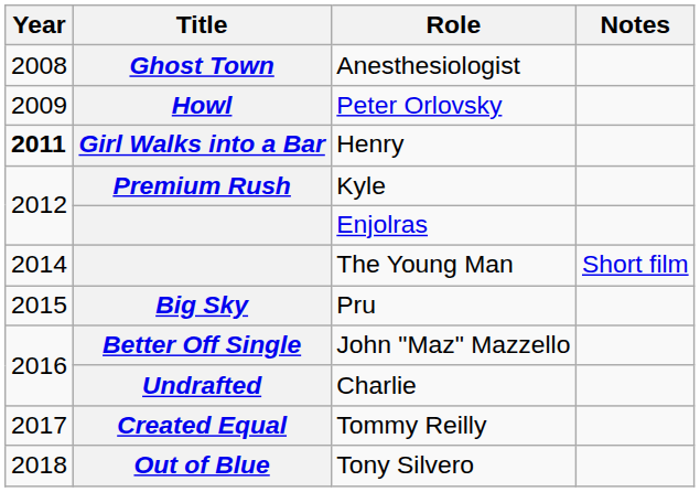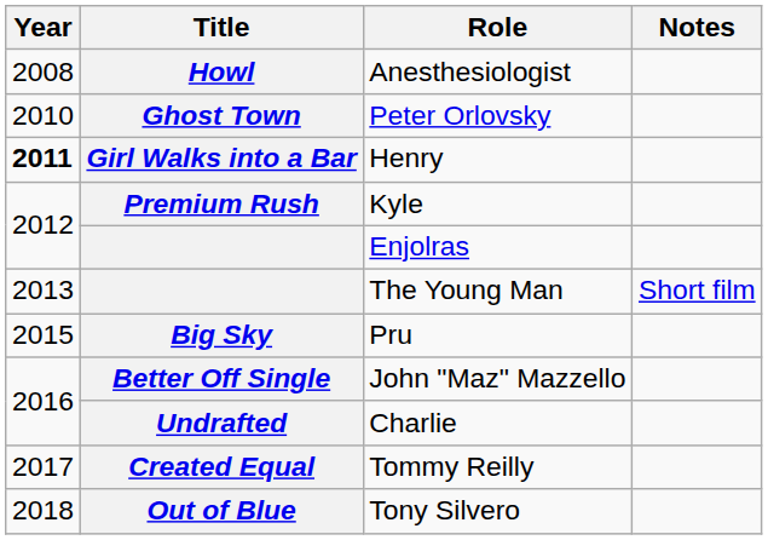Anesthesiologist | Title: Ghost Town -> Howl
Peter Orlovsky | Year: 2009 -> 2010
Peter Orlovsky | Title: Howl -> Ghost Town
The Young Man | Year: 2014 -> 2013
